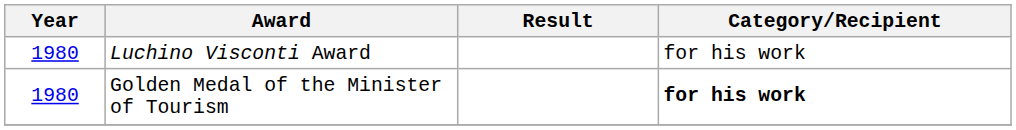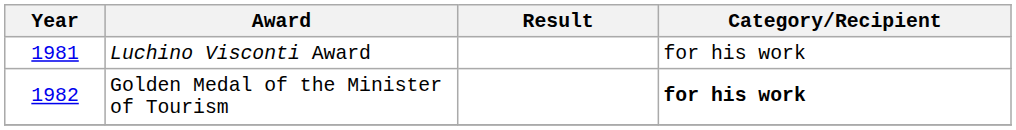Luchino Visconti Award | Year: 1980 -> 1981
Golden Medal of the Minister of Tourism | Year: 1980 -> 1982
